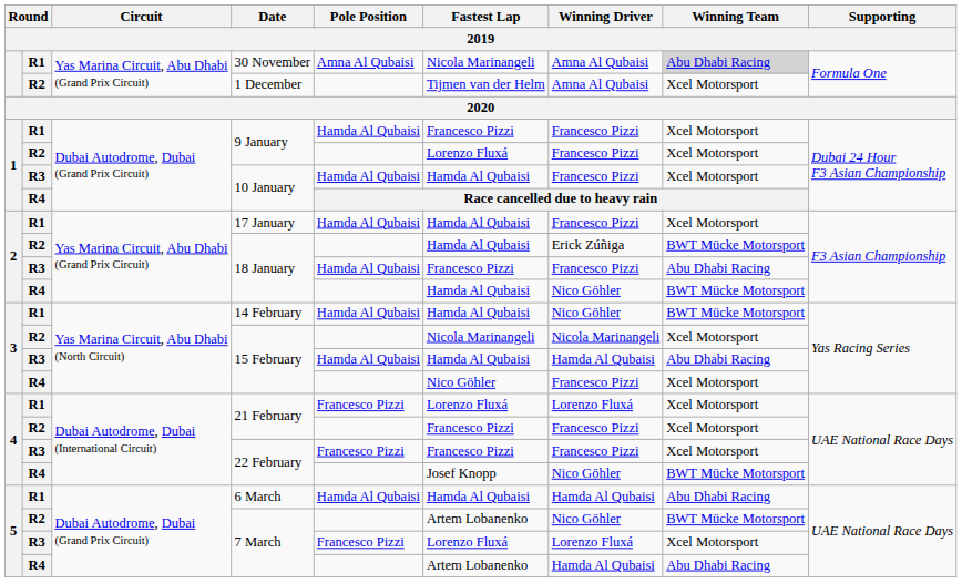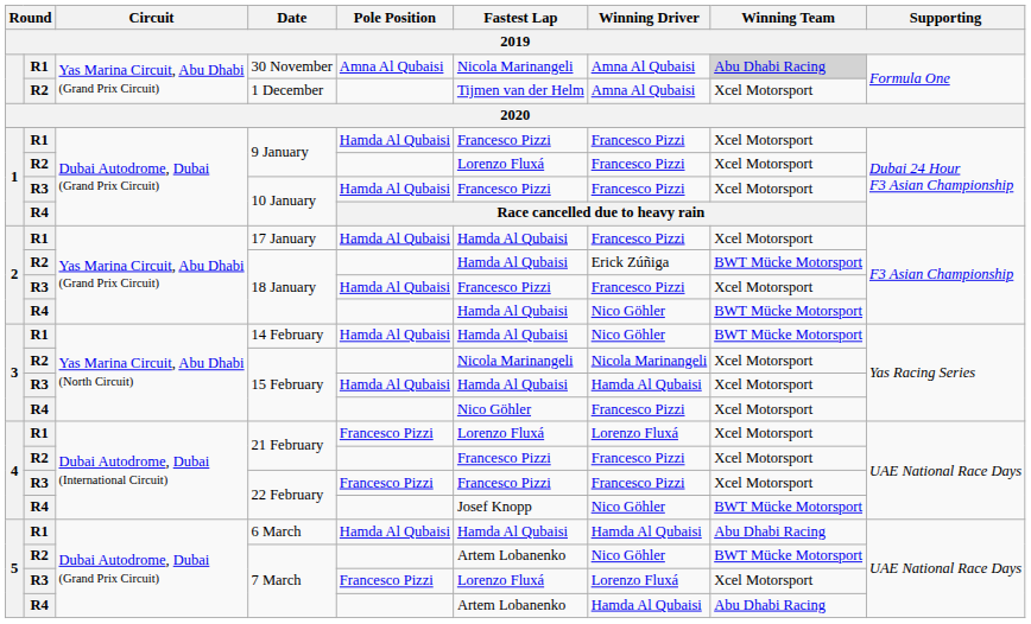R3 / 10 January | Fastest Lap: Hamda Al Qubaisi -> Francesco Pizzi
R3 / 18 January | Winning Team: Abu Dhabi Racing -> Xcel Motorsport
R3 / 15 February | Winning Team: Abu Dhabi Racing -> Xcel Motorsport
